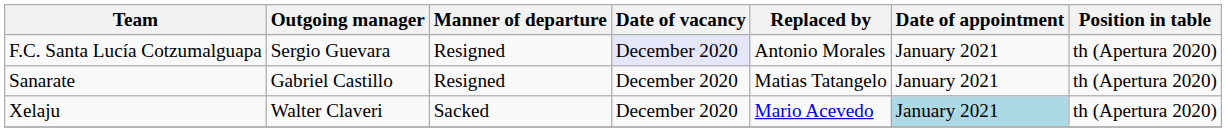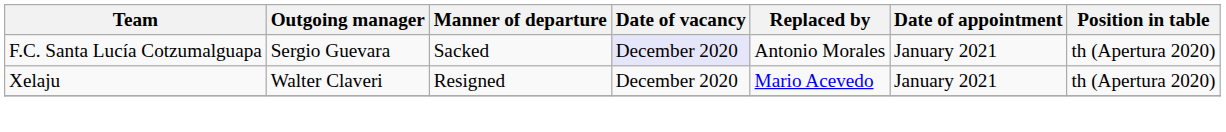F.C. Santa Lucía Cotzumalguapa | Manner of departure: Resigned -> Sacked
- row: Sanarate | Gabriel Castillo | Resigned | December 2020 | Matias Tatangelo | January 2021 | th (Apertura 2020)
Xelaju | Manner of departure: Sacked -> Resigned
Xelaju | Date of appointment: lightblue background -> no background
